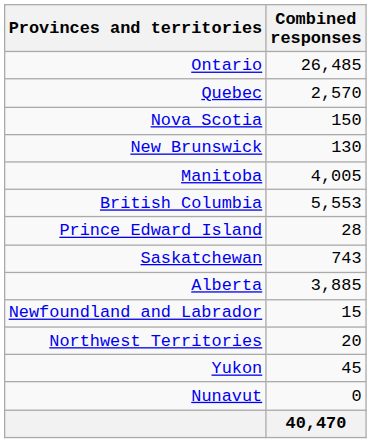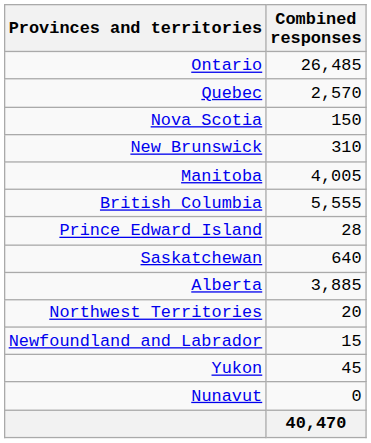New Brunswick | Combined responses: 130 -> 310
British Columbia | Combined responses: 5,553 -> 5,555
Saskatchewan | Combined responses: 743 -> 640
rows swapped: Newfoundland and Labrador <-> Northwest Territories
